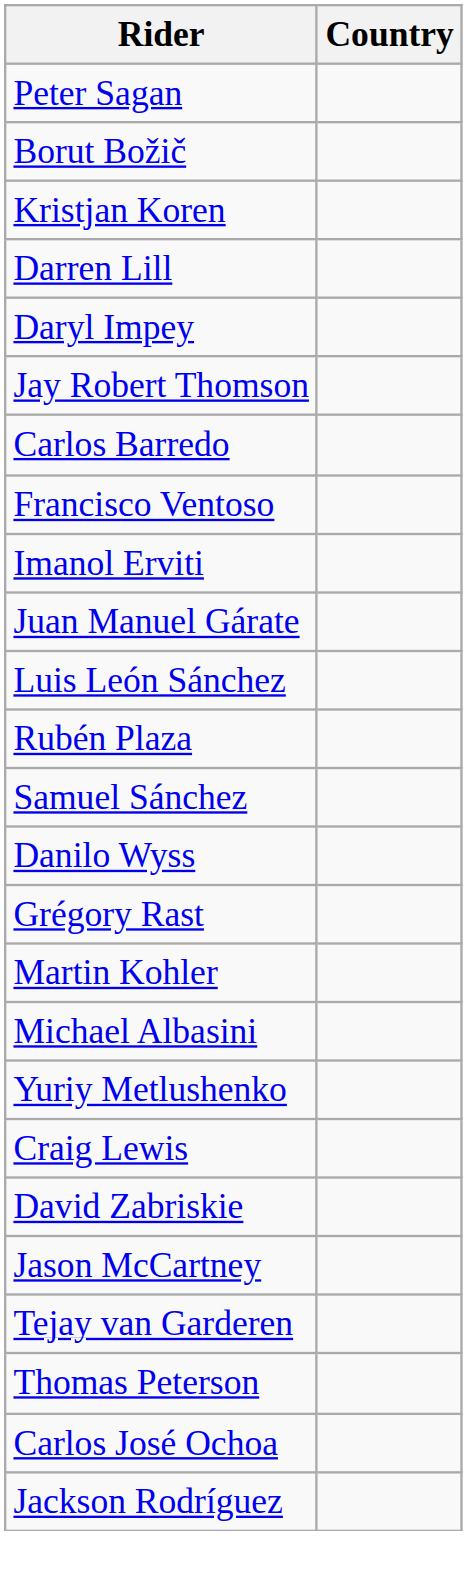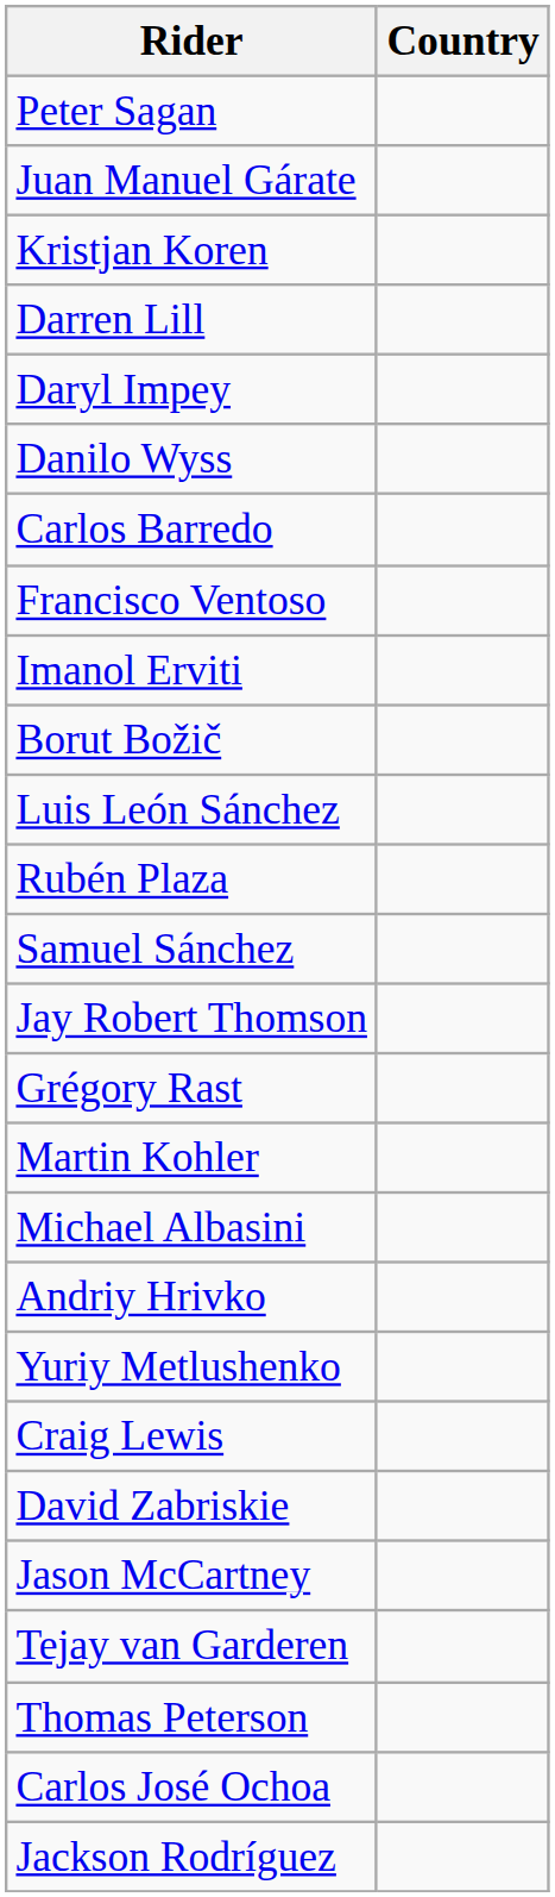rows swapped: Borut Božič <-> Juan Manuel Gárate
rows swapped: Jay Robert Thomson <-> Danilo Wyss
+ row: Andriy Hrivko
